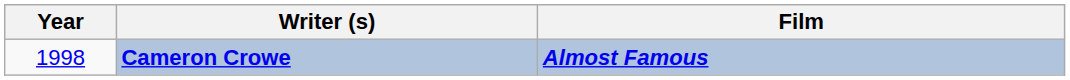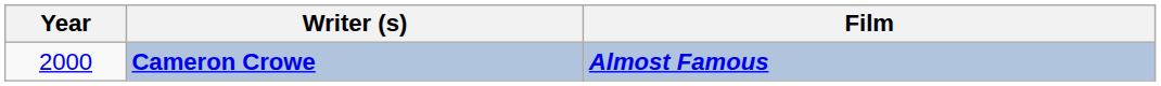Cameron Crowe | Year: 1998 -> 2000
